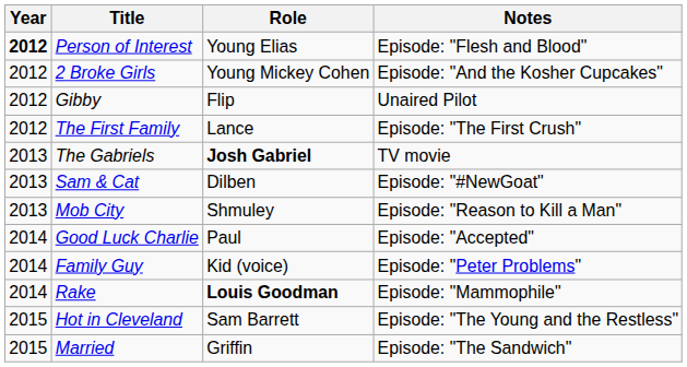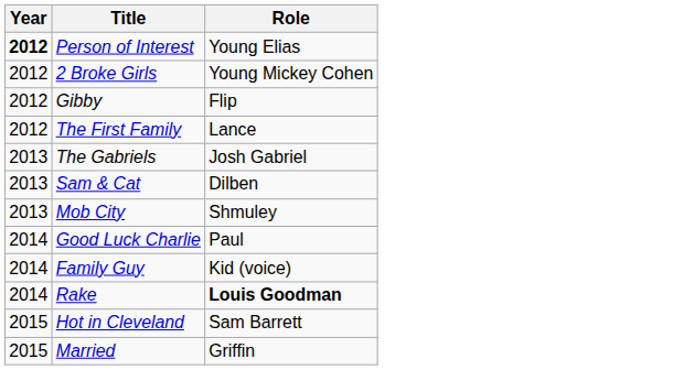- column: Notes | Episode: "Flesh and Blood" | Episode: "And the Kosher Cupcakes" | Unaired Pilot | Episode: "The First Crush" | TV movie | Episode: "#NewGoat" | Episode: "Reason to Kill a Man" | Episode: "Accepted" | Episode: "Peter Problems" | Episode: "Mammophile" | Episode: "The Young and the Restless" | Episode: "The Sandwich"
The Gabriels | Role: bold -> normal
